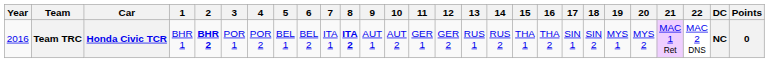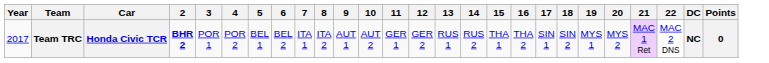- column: 1 | BHR 1
Team TRC | Year: 2016 -> 2017
Team TRC | 8: bold -> normal
